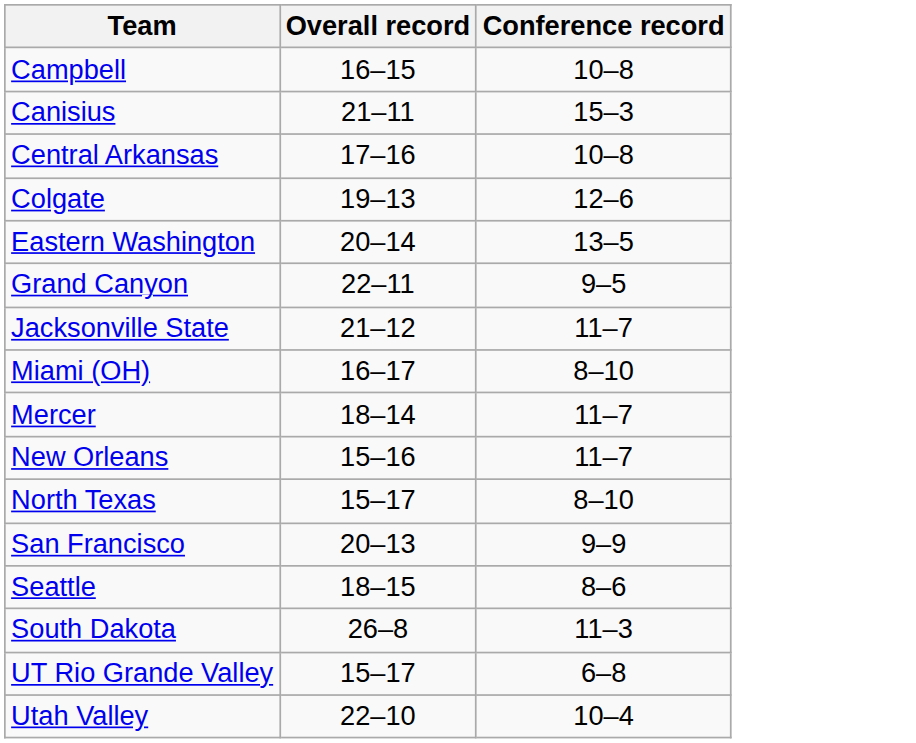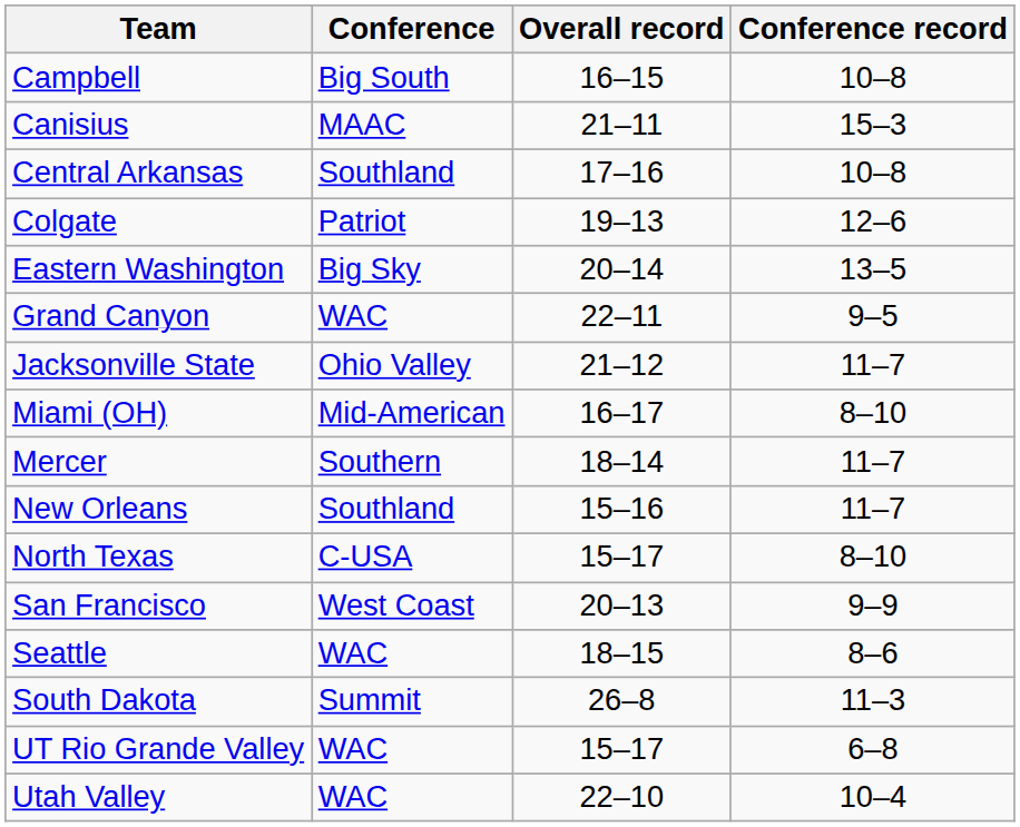+ column: Conference | Big South | MAAC | Southland | Patriot | Big Sky | WAC | Ohio Valley | Mid-American | Southern | Southland | C-USA | West Coast | WAC | Summit | WAC | WAC
